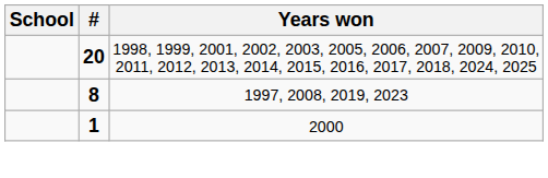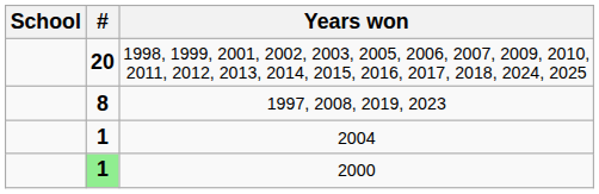+ row: 1 | 2004
2000 | #: no background -> lightgreen background
